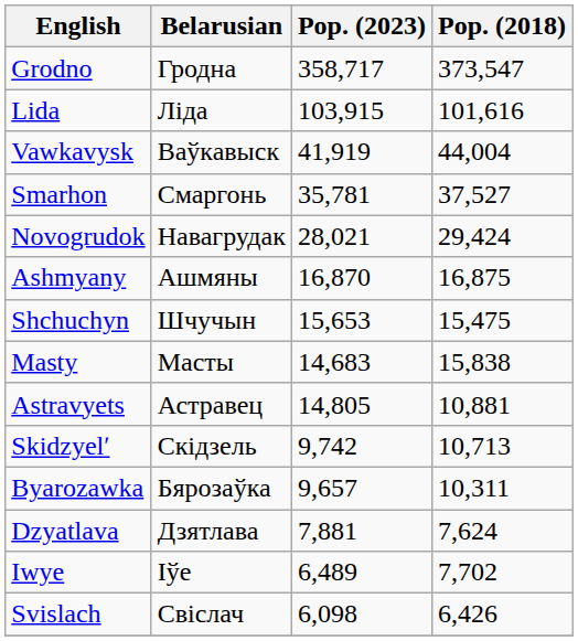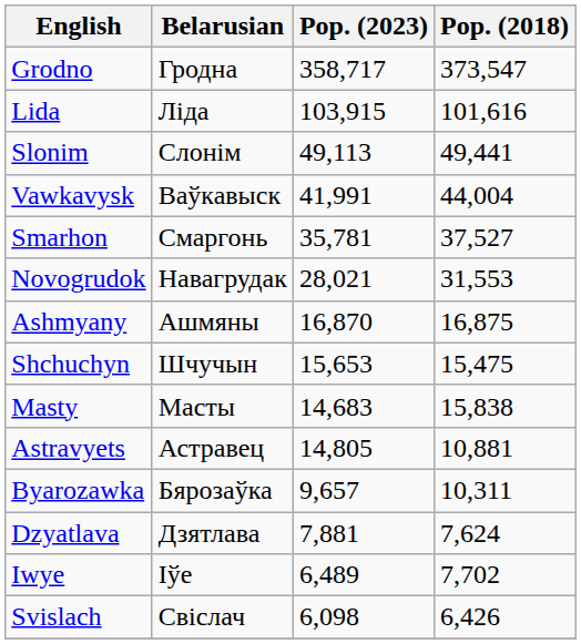+ row: Slonim | Слонім | 49,113 | 49,441
Vawkavysk | Pop. (2023): 41,919 -> 41,991
Novogrudok | Pop. (2018): 29,424 -> 31,553
- row: Skidzyelʹ | Скідзель | 9,742 | 10,713
